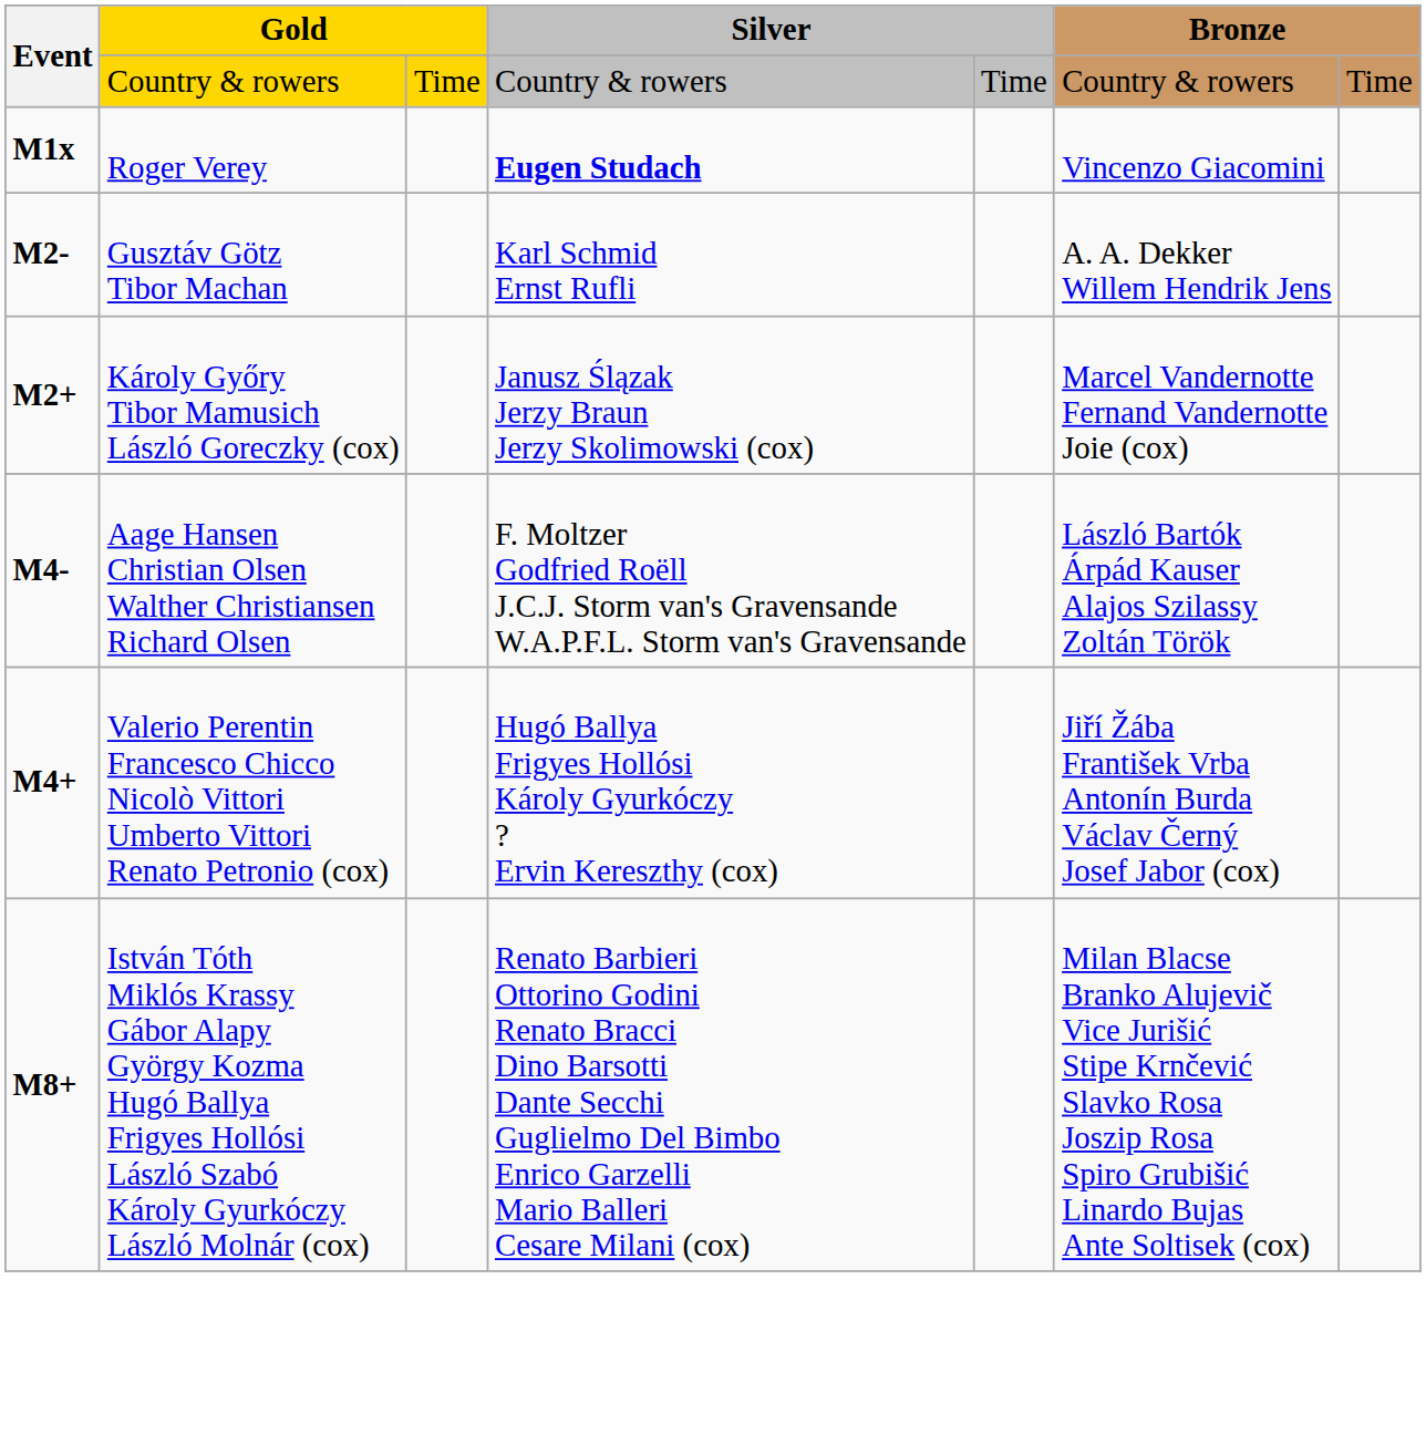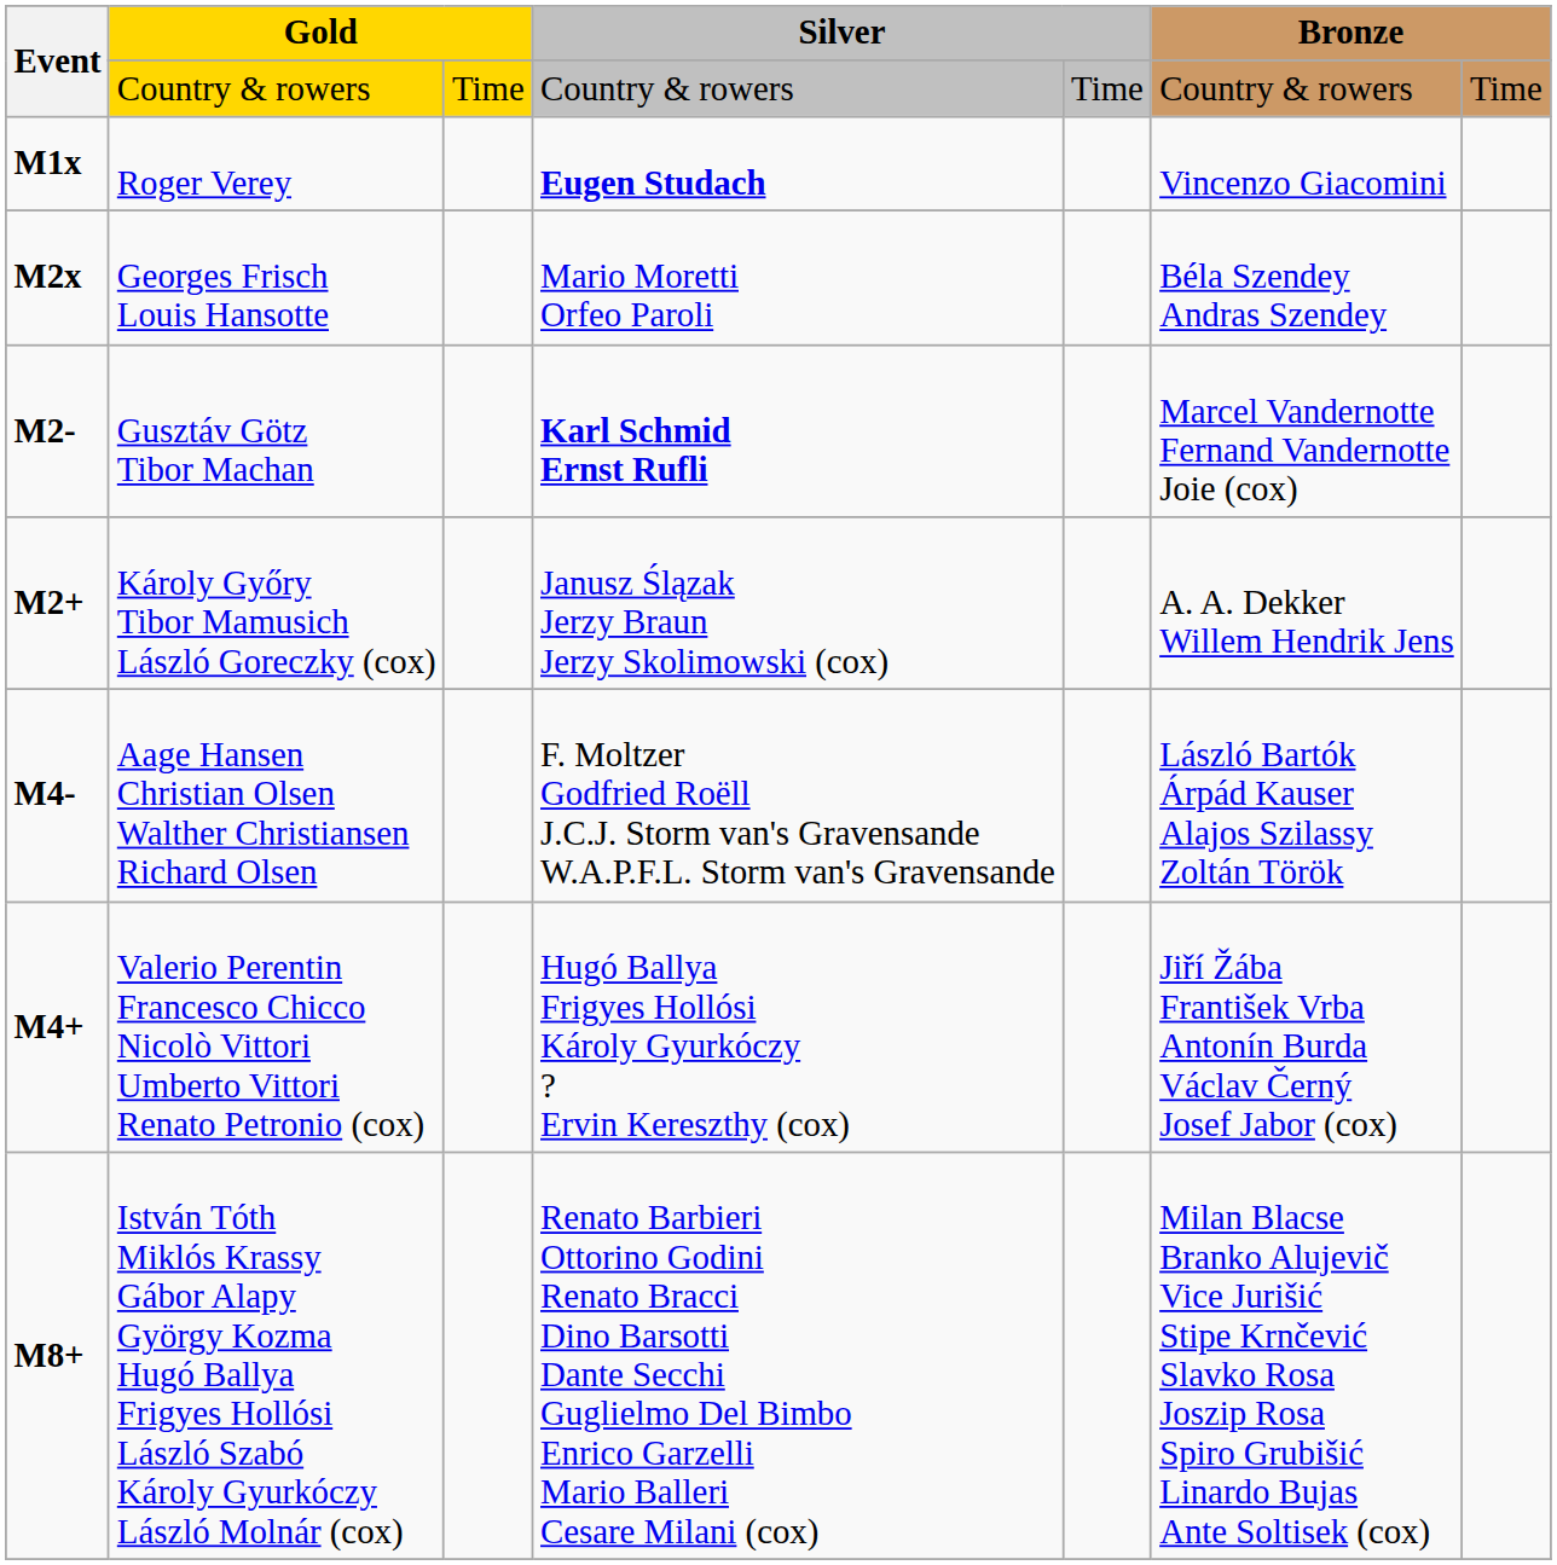+ row: M2x | Georges Frisch Louis Hansotte | Mario Moretti Orfeo Paroli | Béla Szendey Andras Szendey
Gusztáv Götz Tibor Machan | column 4: normal -> bold
Gusztáv Götz Tibor Machan | column 6: A. A. Dekker Willem Hendrik Jens -> Marcel Vandernotte Fernand Vandernotte Joie (cox)
Károly Győry Tibor Mamusich László Goreczky (cox) | column 6: Marcel Vandernotte Fernand Vandernotte Joie (cox) -> A. A. Dekker Willem Hendrik Jens
